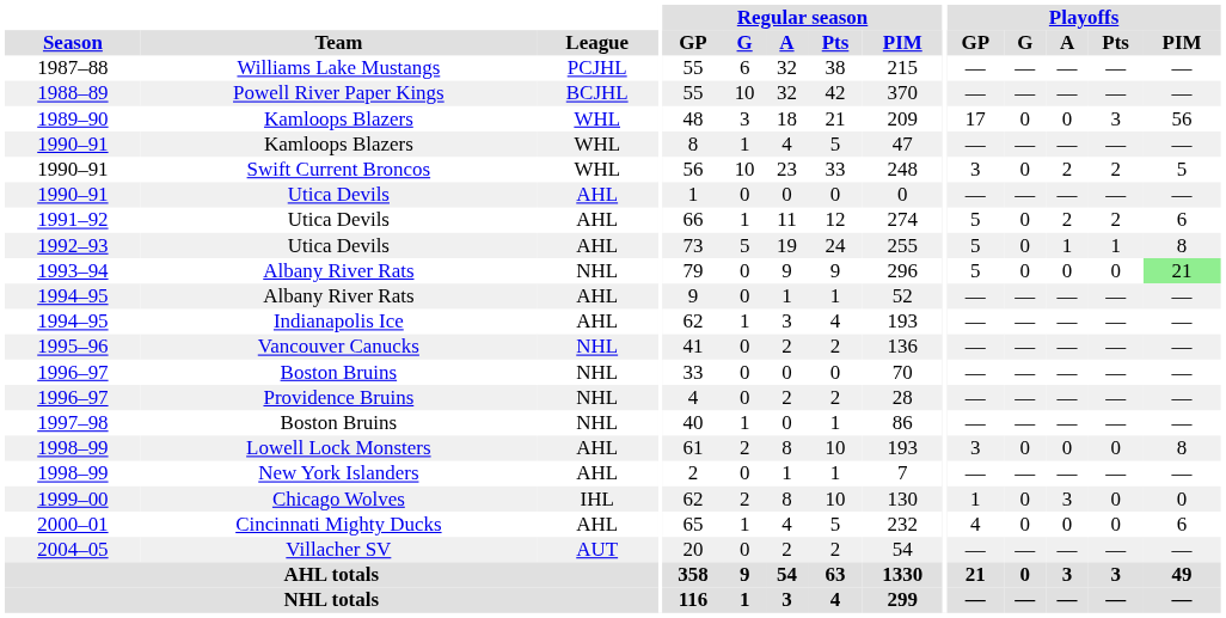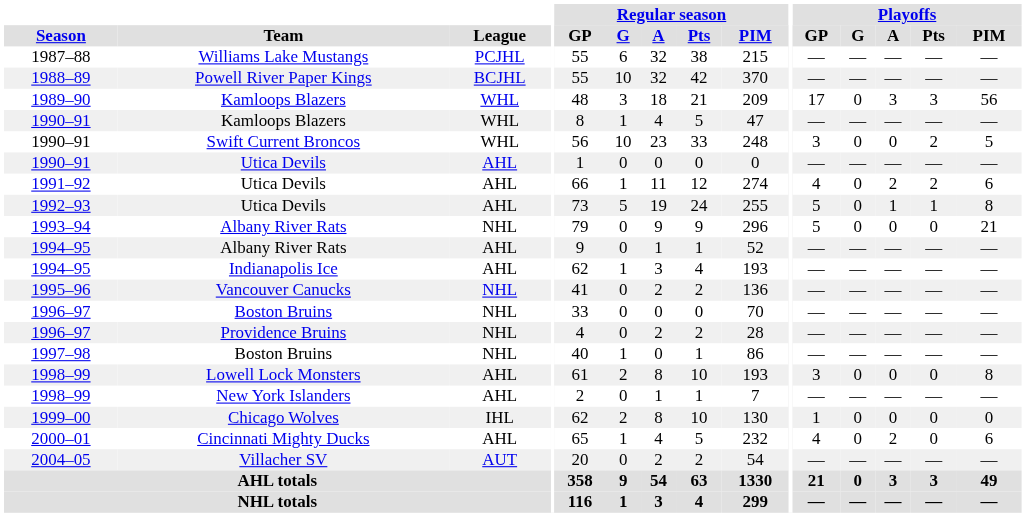1989–90 | Playoffs / A: 0 -> 3
1990–91 / Swift Current Broncos | Playoffs / A: 2 -> 0
1991–92 | Playoffs / GP: 5 -> 4
1993–94 | Playoffs / PIM: lightgreen background -> no background
1999–00 | Playoffs / A: 3 -> 0
2000–01 | Playoffs / A: 0 -> 2
